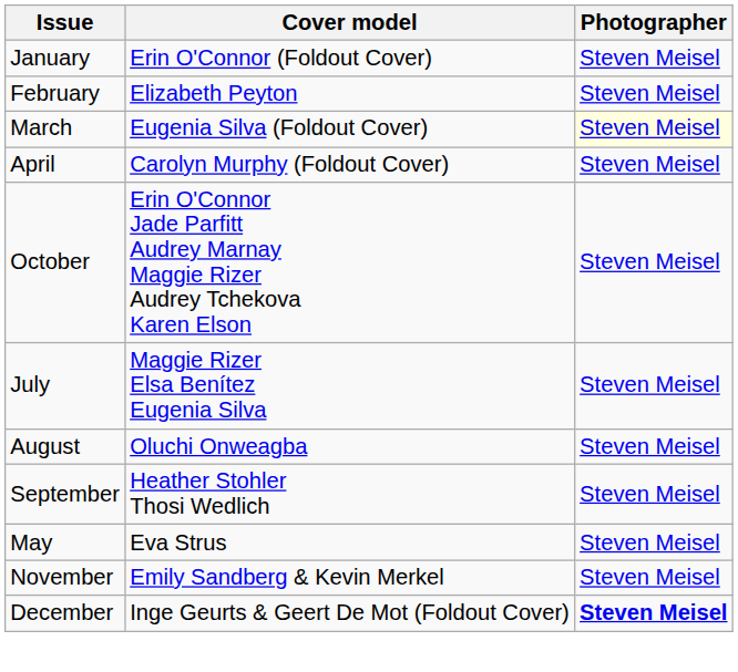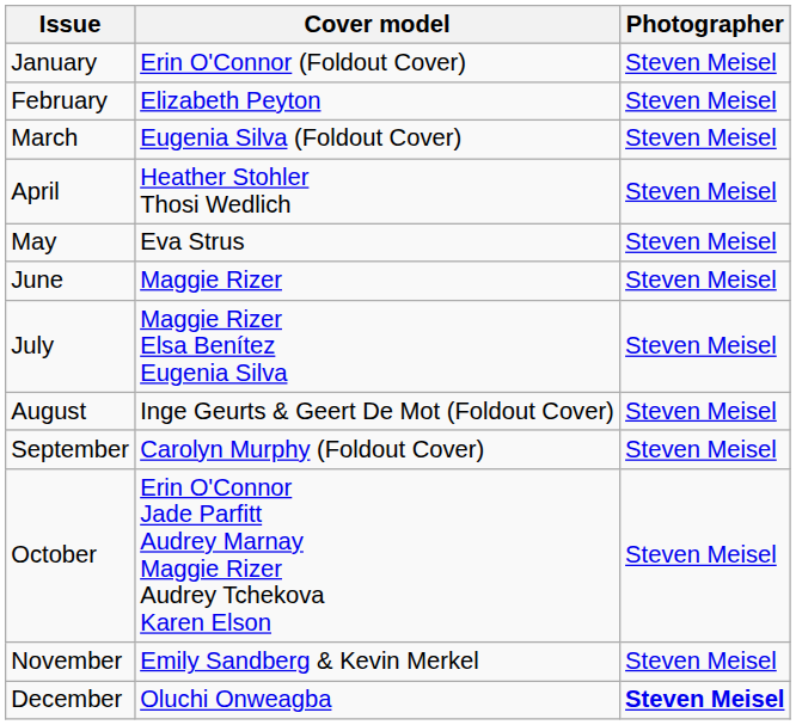March | Photographer: lightyellow background -> no background
April | Cover model: Carolyn Murphy (Foldout Cover) -> Heather Stohler Thosi Wedlich
rows swapped: May <-> October
+ row: June | Maggie Rizer | Steven Meisel
August | Cover model: Oluchi Onweagba -> Inge Geurts & Geert De Mot (Foldout Cover)
September | Cover model: Heather Stohler Thosi Wedlich -> Carolyn Murphy (Foldout Cover)
December | Cover model: Inge Geurts & Geert De Mot (Foldout Cover) -> Oluchi Onweagba
